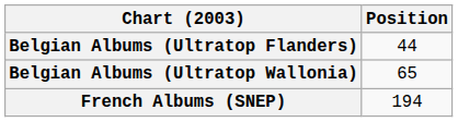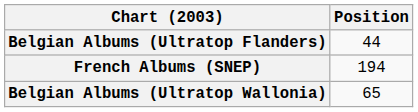rows swapped: Belgian Albums (Ultratop Wallonia) <-> French Albums (SNEP)
